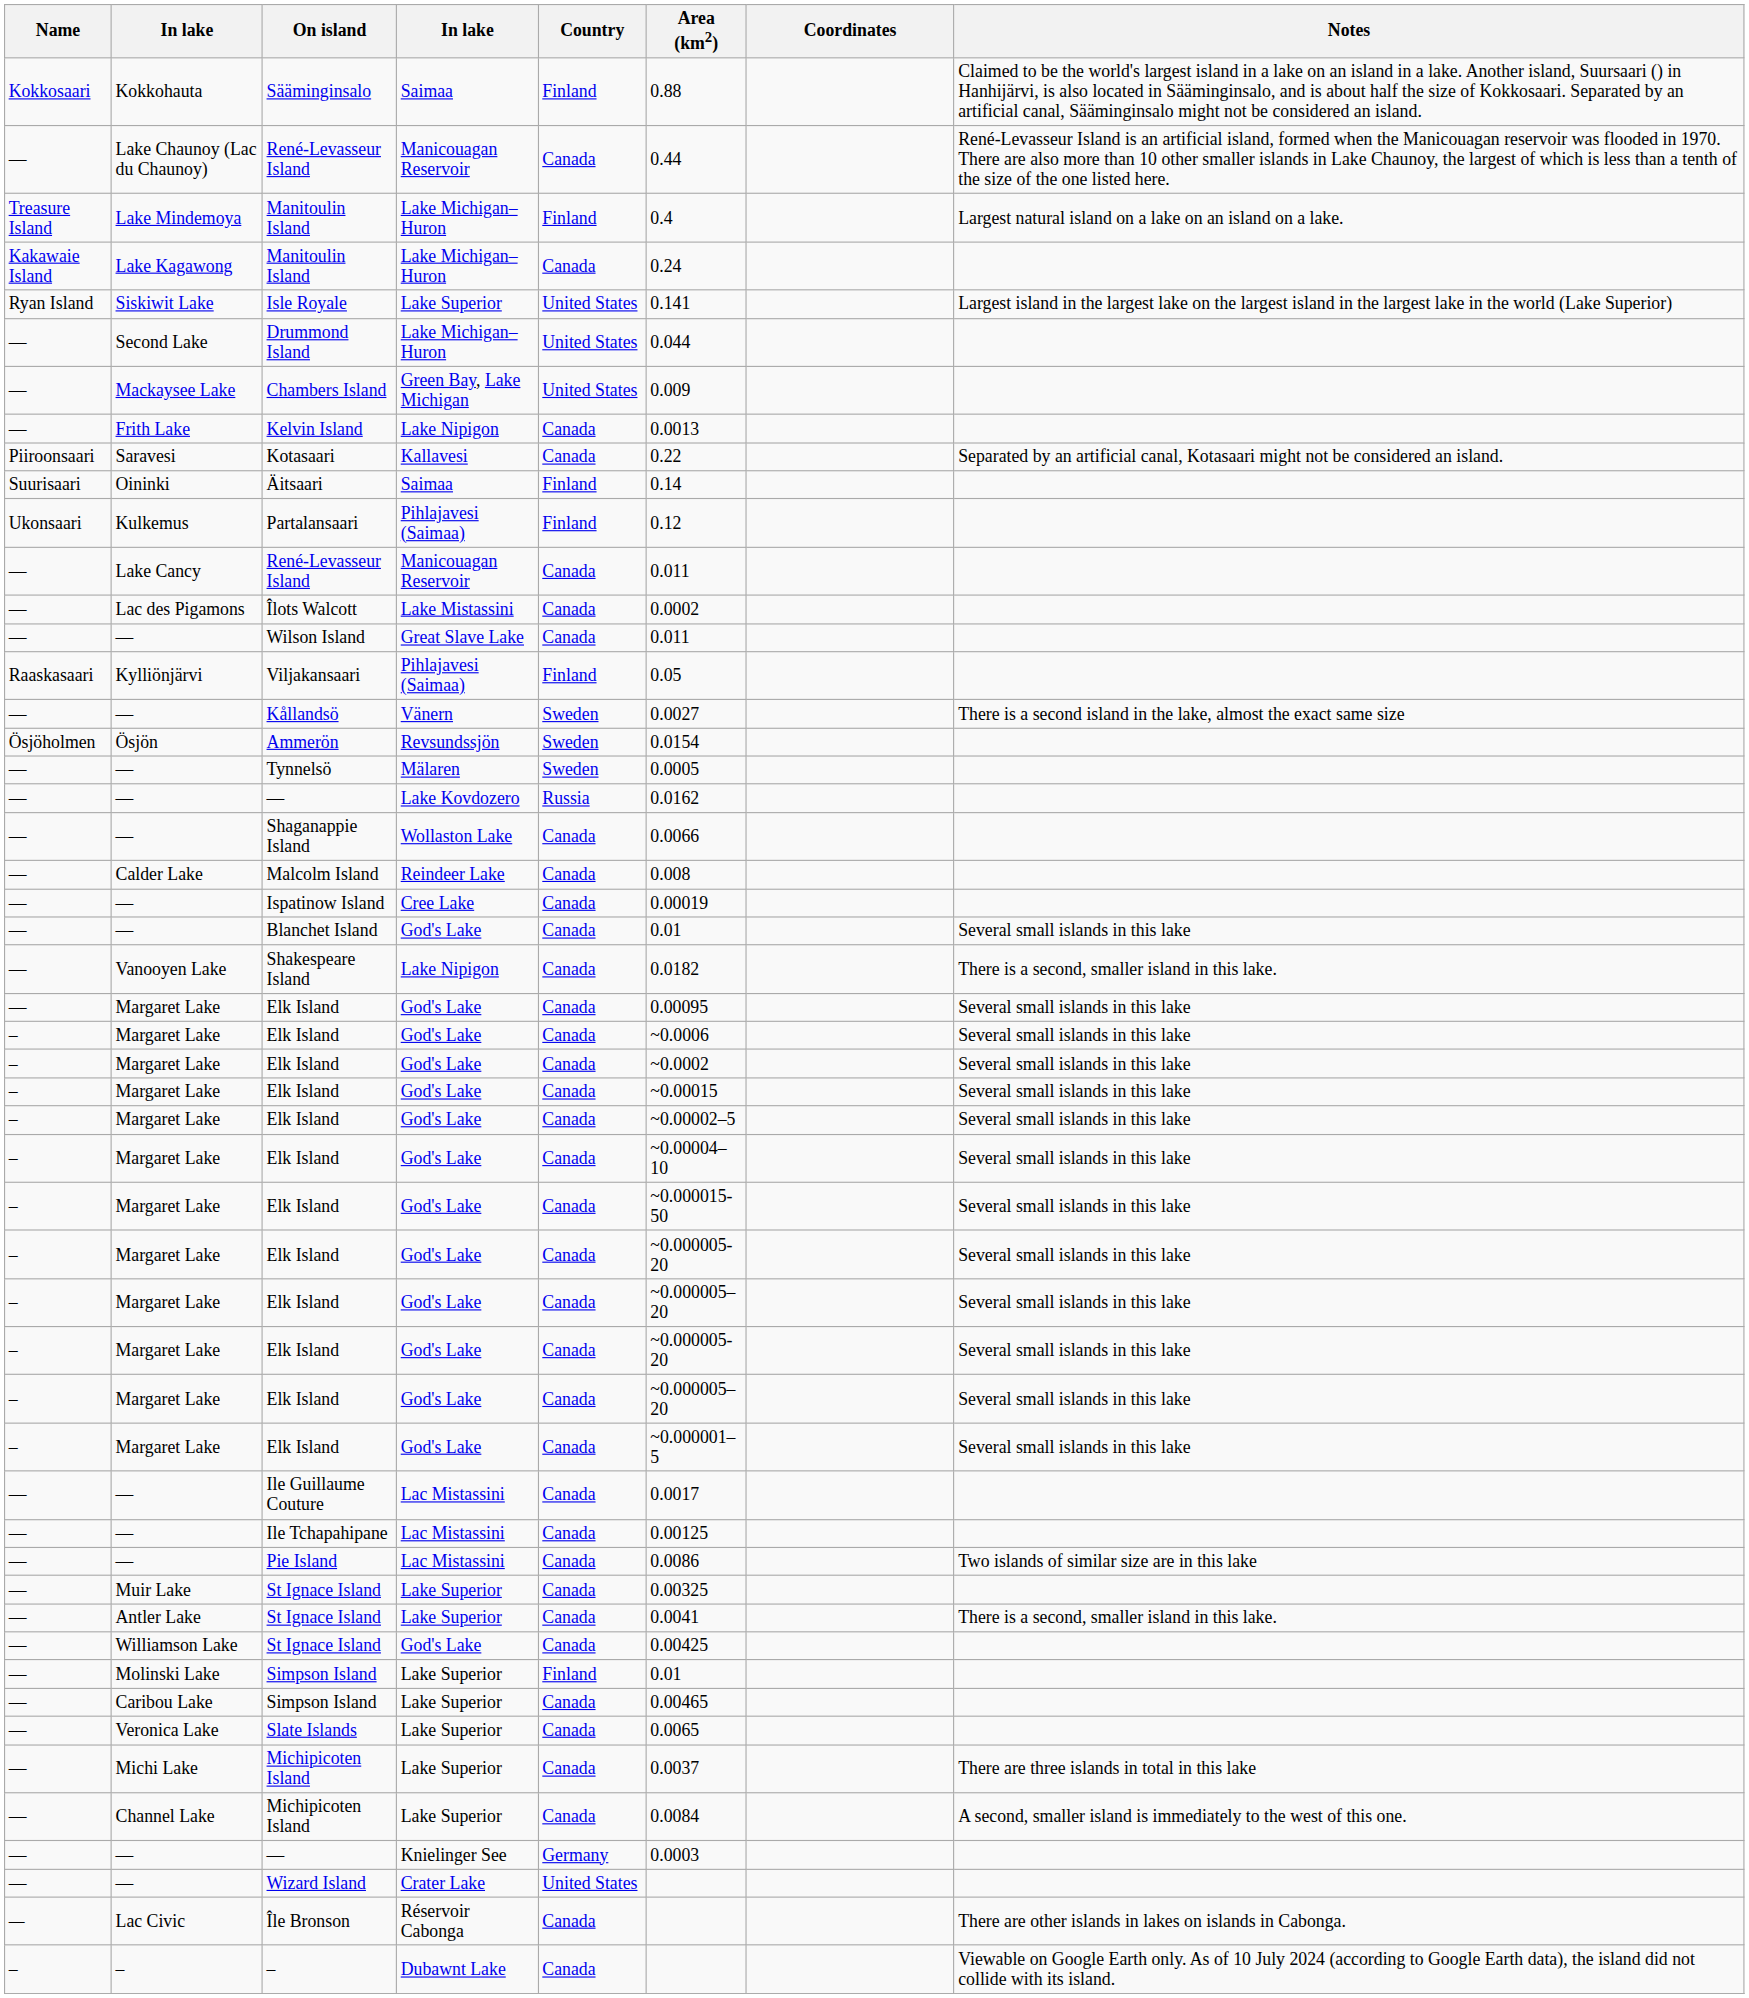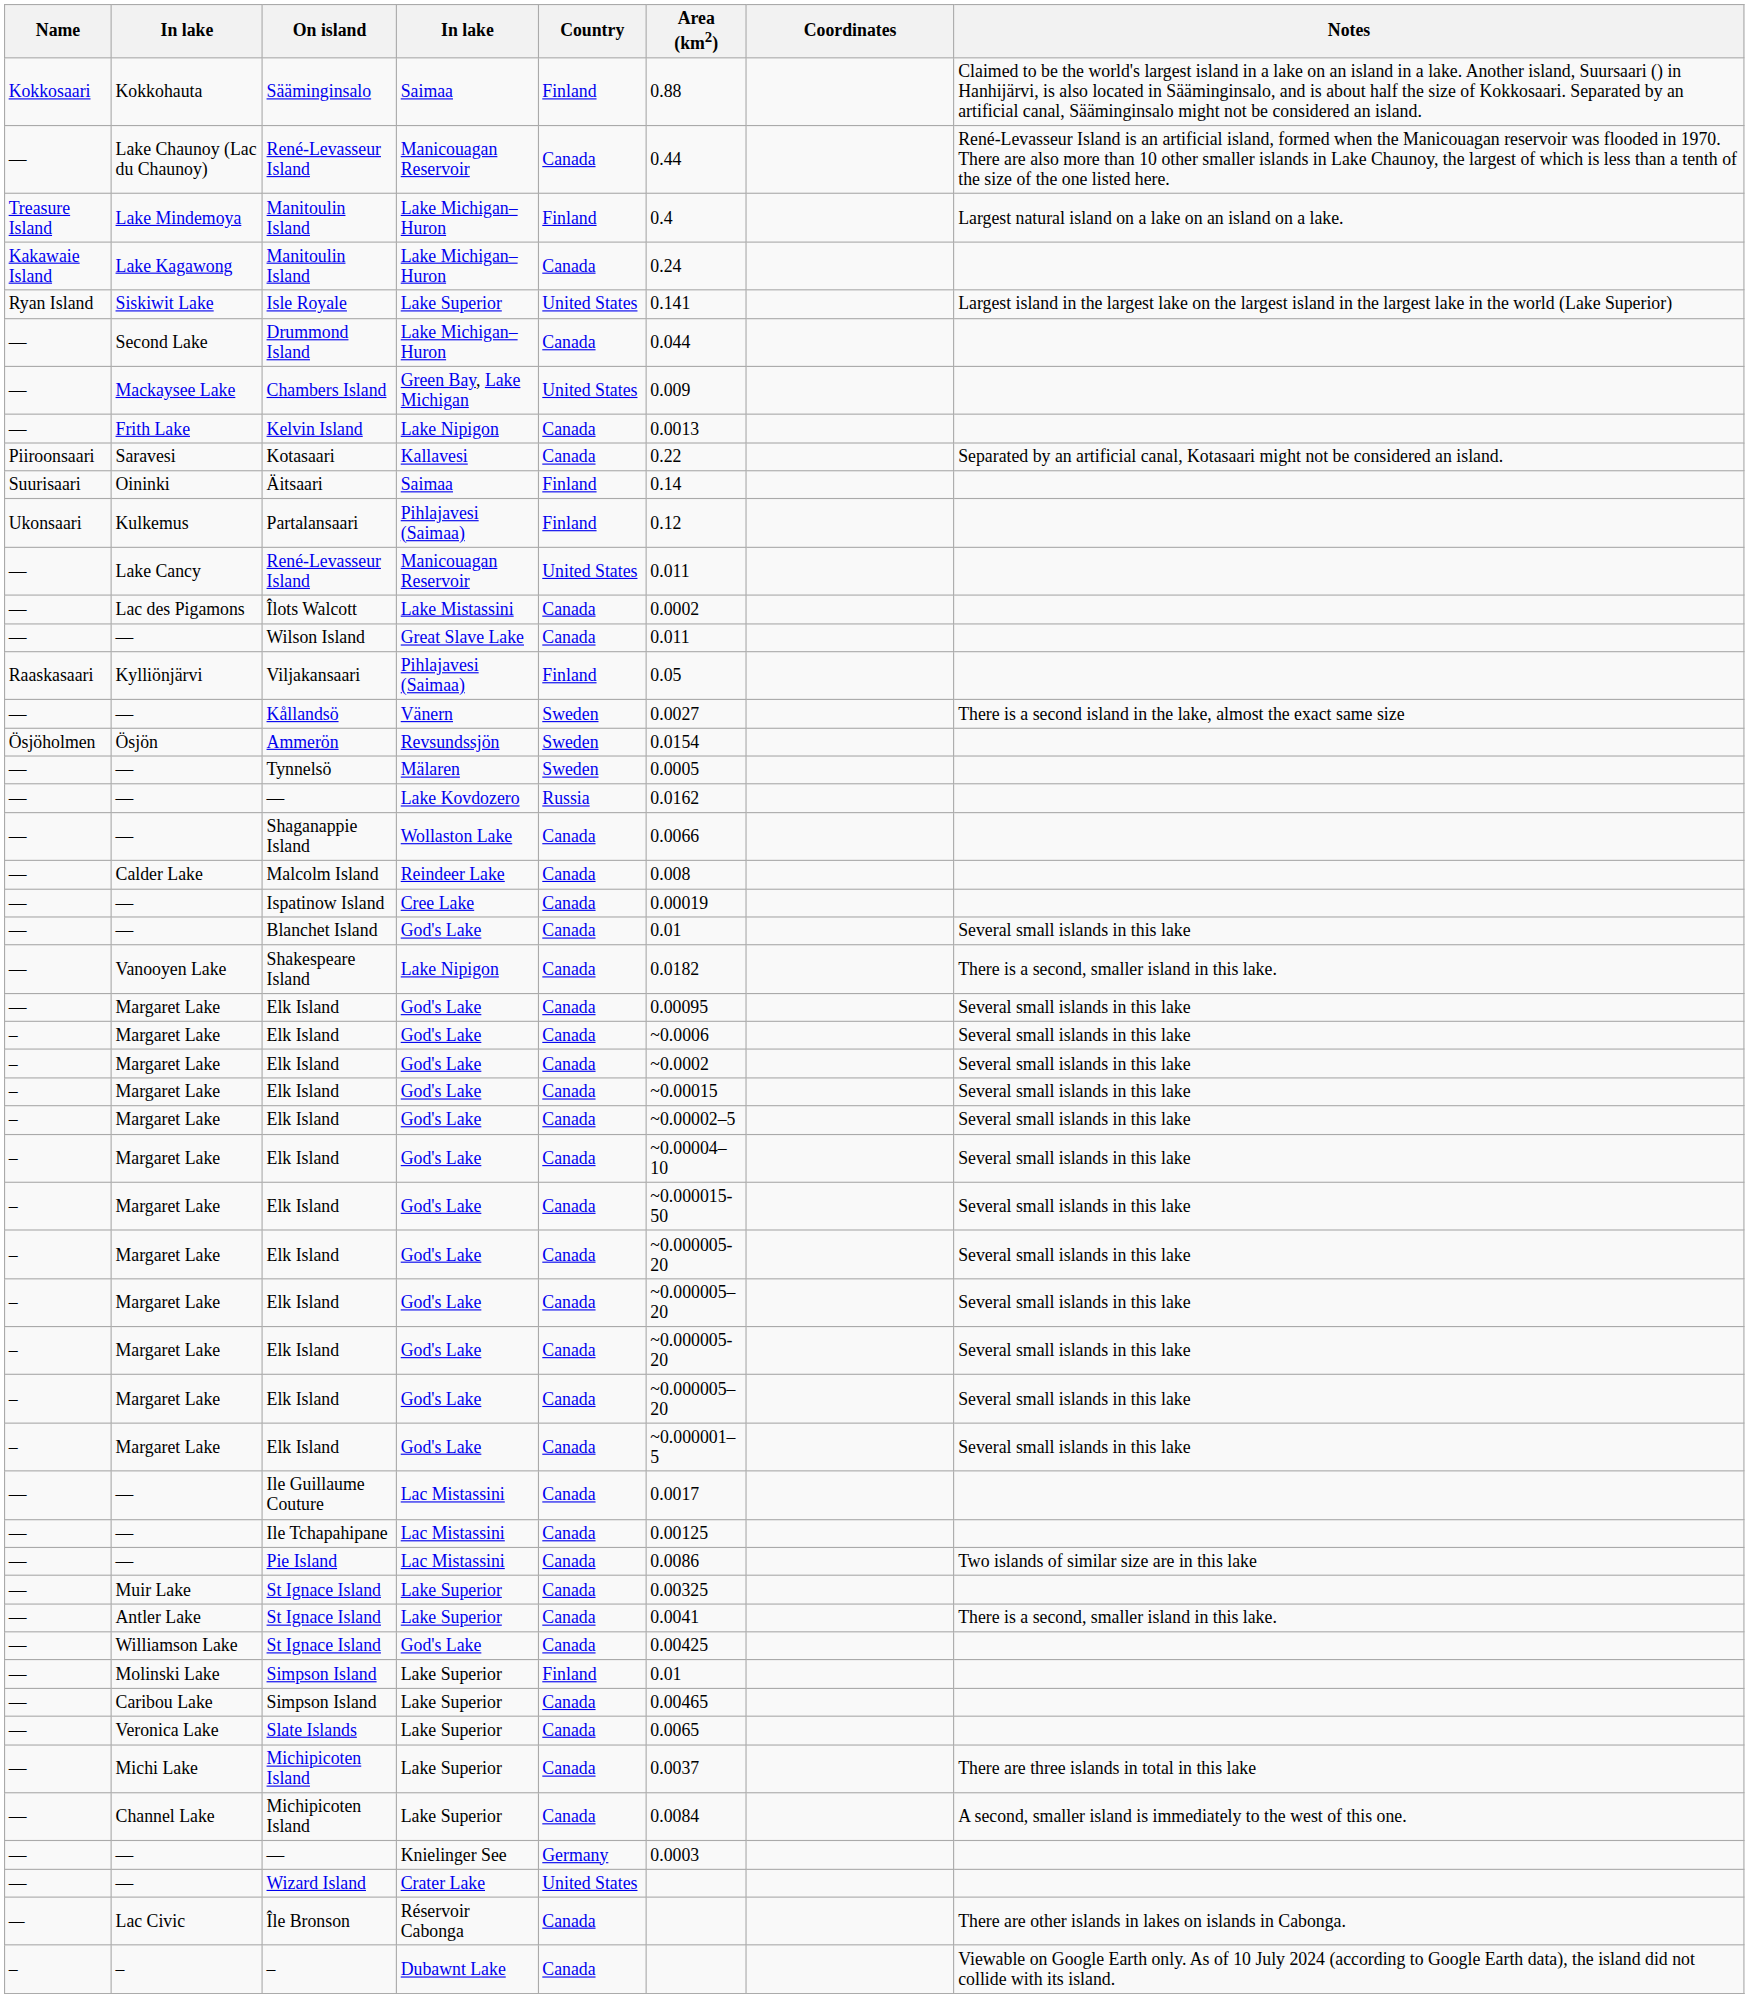Drummond Island | Country: United States -> Canada
Lake Cancy / René-Levasseur Island | Country: Canada -> United States
